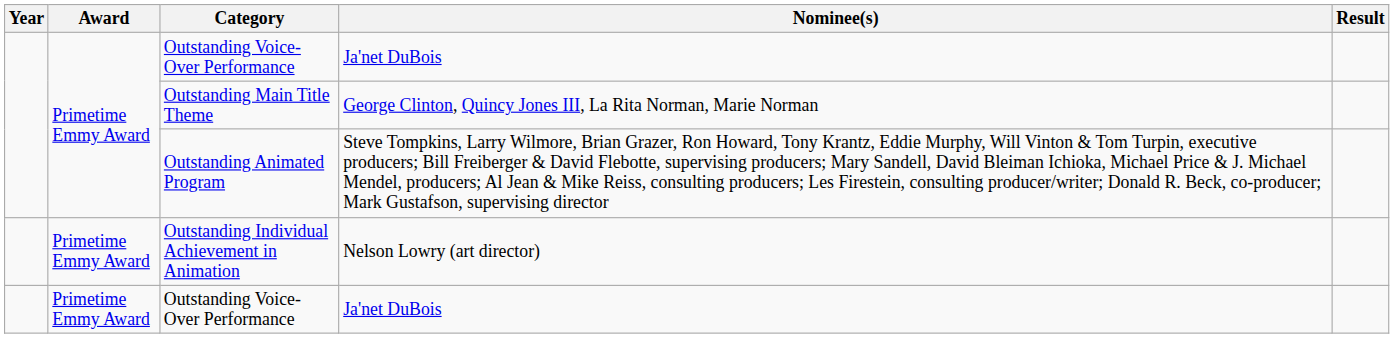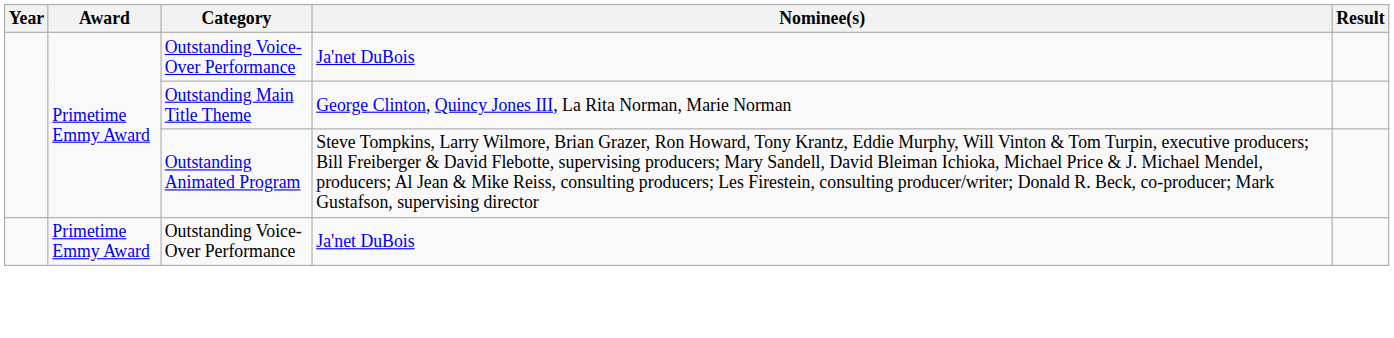- row: Primetime Emmy Award | Outstanding Individual Achievement in Animation | Nelson Lowry (art director)
